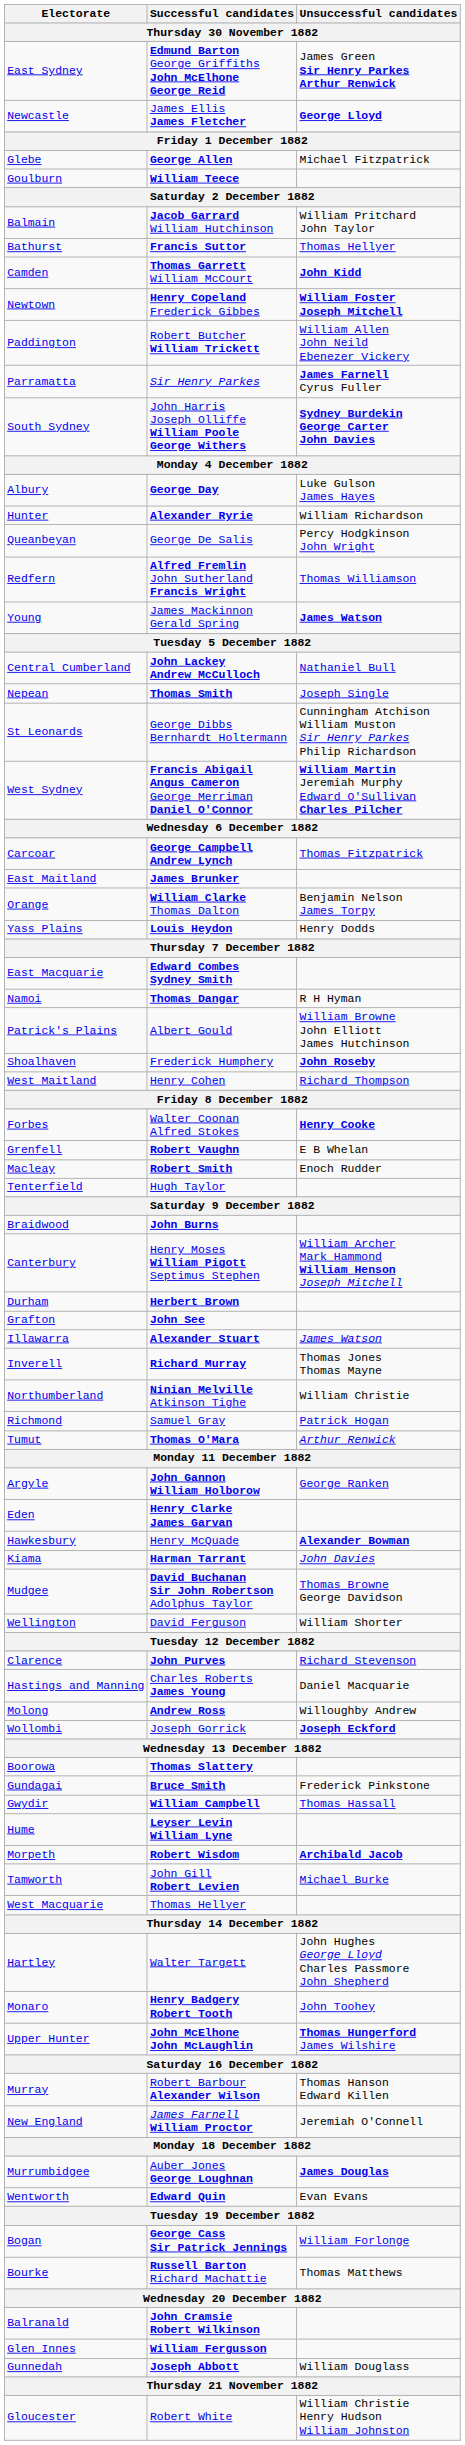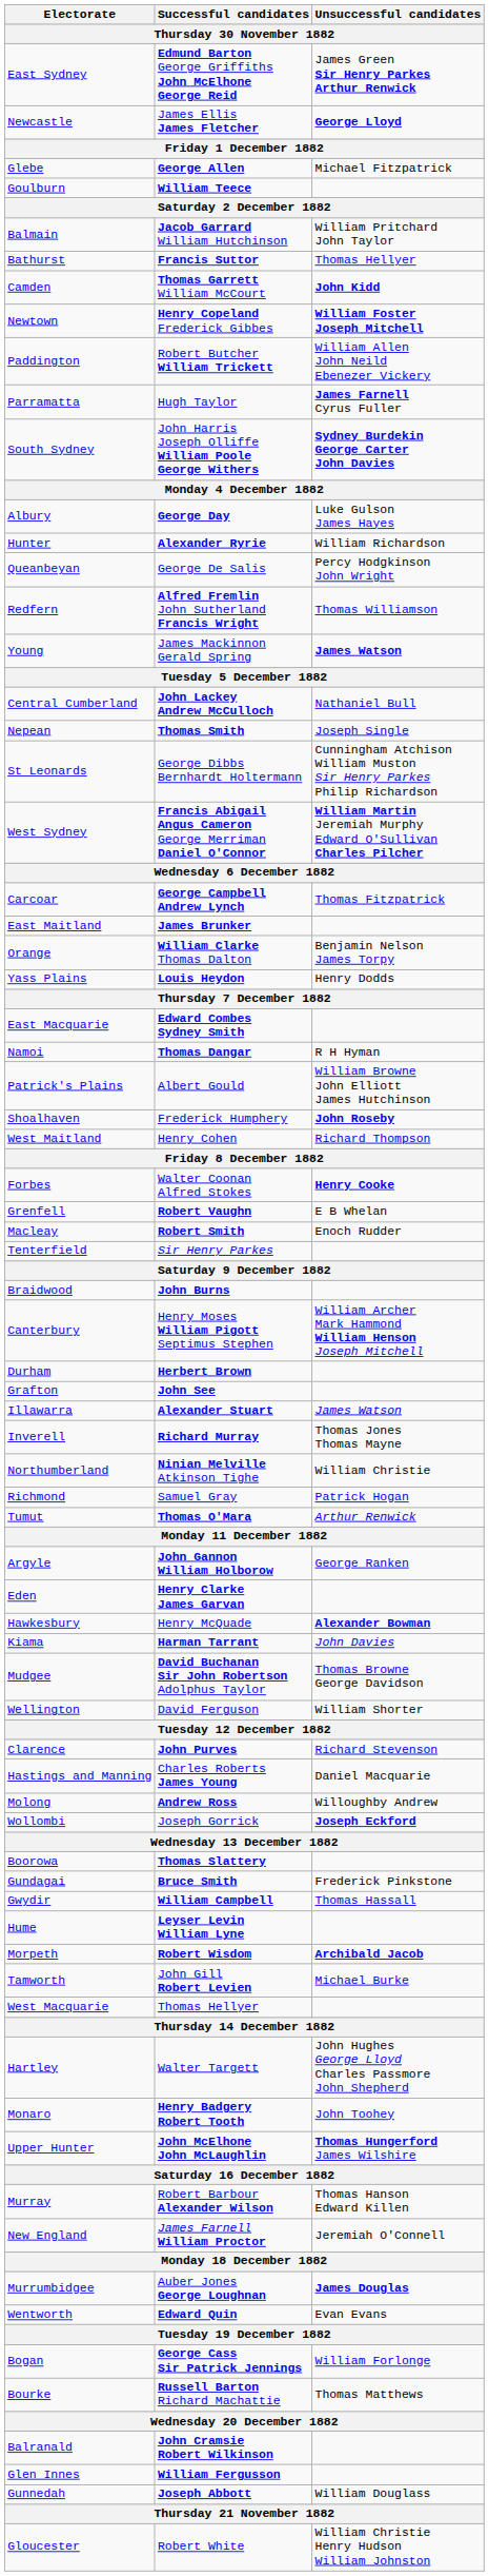Parramatta | Successful candidates: Sir Henry Parkes -> Hugh Taylor
Tenterfield | Successful candidates: Hugh Taylor -> Sir Henry Parkes
